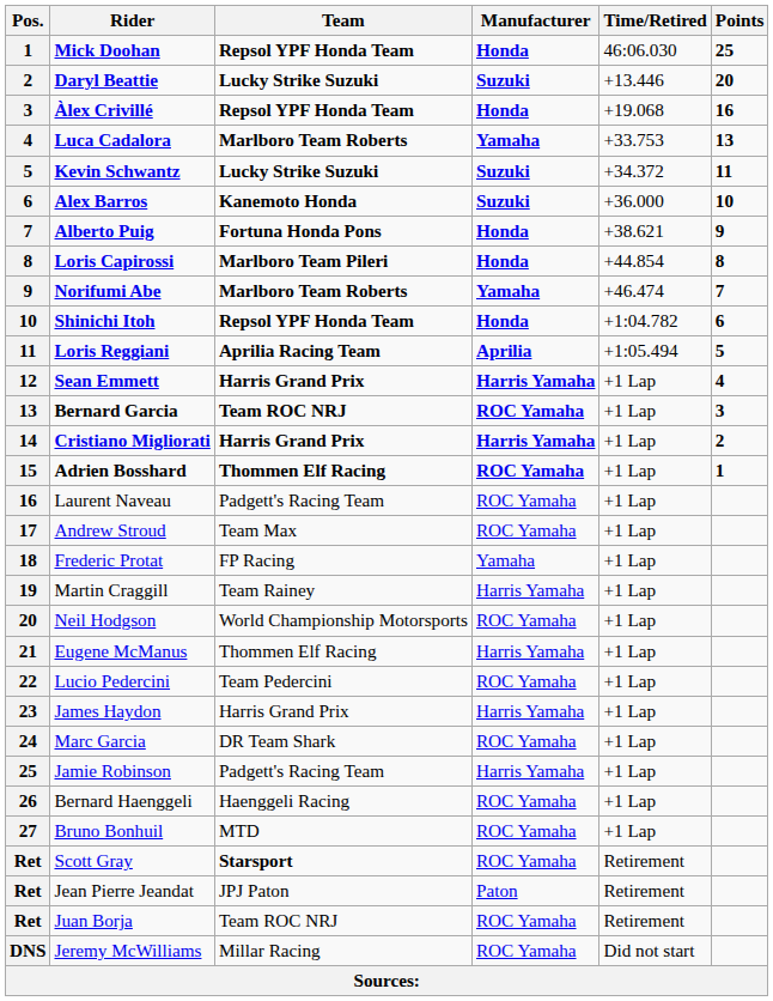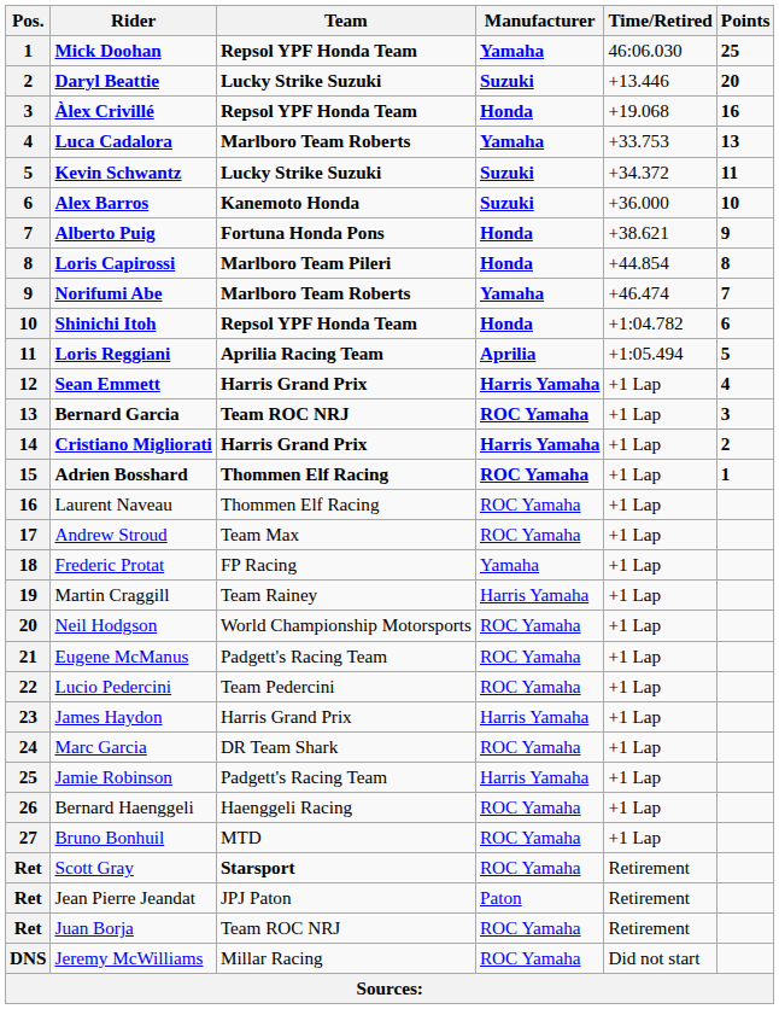Mick Doohan | Manufacturer: Honda -> Yamaha
Laurent Naveau | Team: Padgett's Racing Team -> Thommen Elf Racing
Eugene McManus | Team: Thommen Elf Racing -> Padgett's Racing Team
Eugene McManus | Manufacturer: Harris Yamaha -> ROC Yamaha
